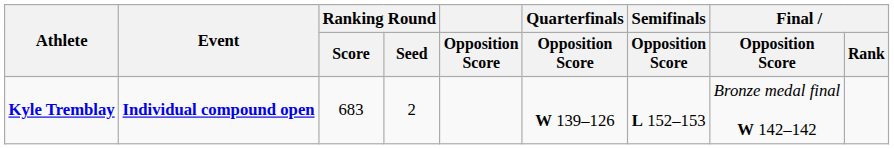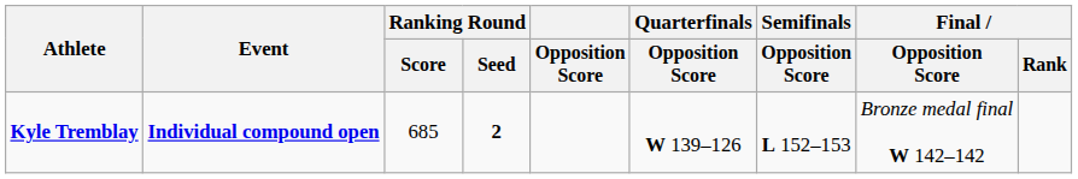Kyle Tremblay | Ranking Round / Score: 683 -> 685
Kyle Tremblay | Ranking Round / Seed: normal -> bold
